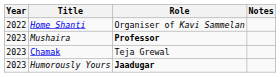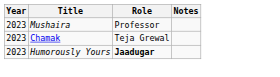- row: 2022 | Home Shanti | Organiser of Kavi Sammelan
Mushaira | Role: bold -> normal
